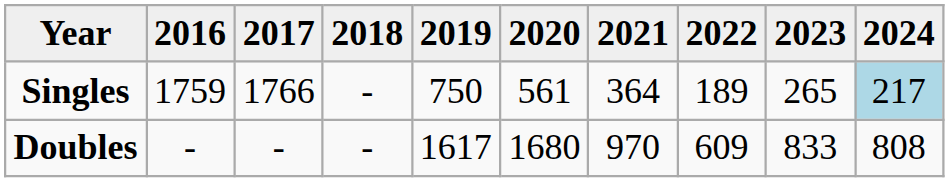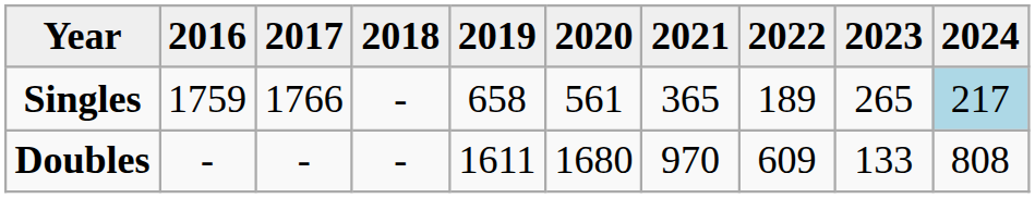Singles | 2019: 750 -> 658
Singles | 2021: 364 -> 365
Doubles | 2019: 1617 -> 1611
Doubles | 2023: 833 -> 133
